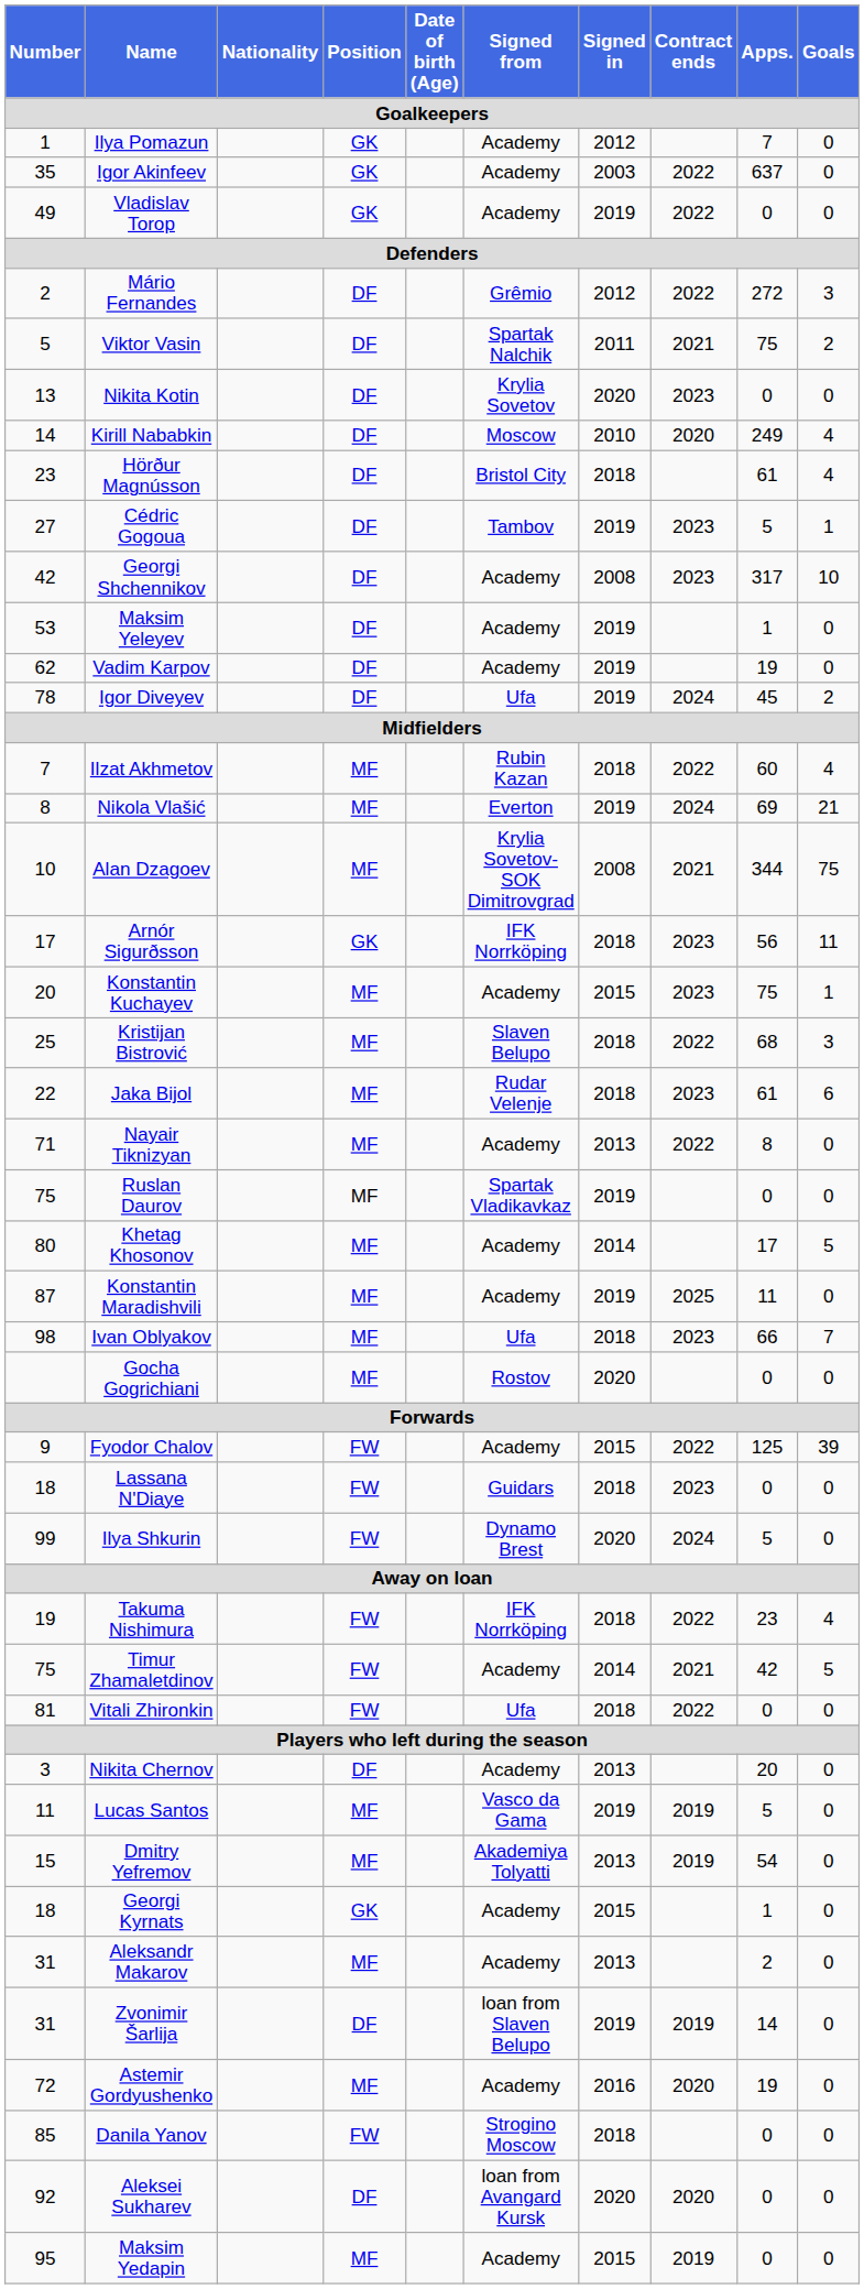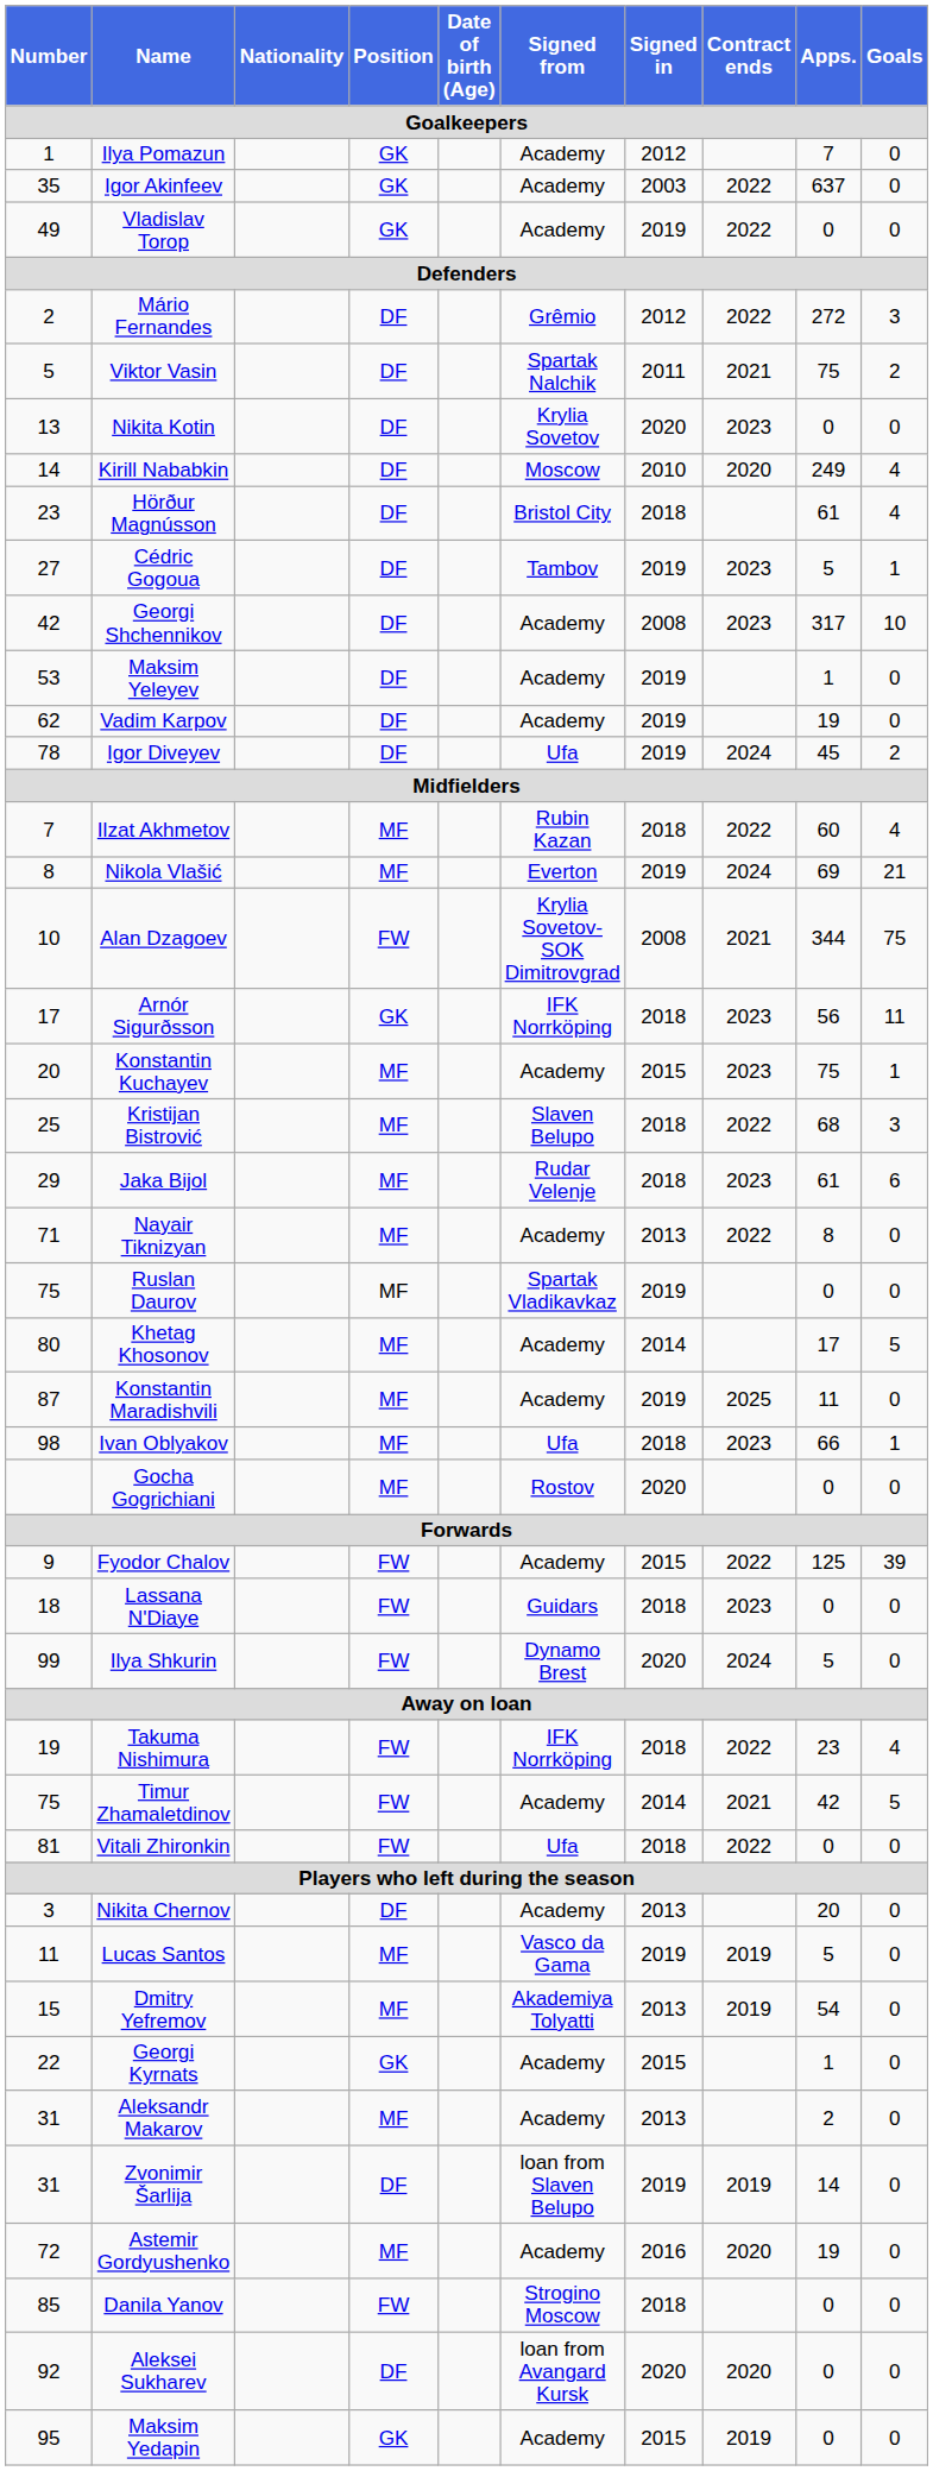Alan Dzagoev | Position: MF -> FW
Jaka Bijol | Number: 22 -> 29
Ivan Oblyakov | Goals: 7 -> 1
Georgi Kyrnats | Number: 18 -> 22
Maksim Yedapin | Position: MF -> GK
